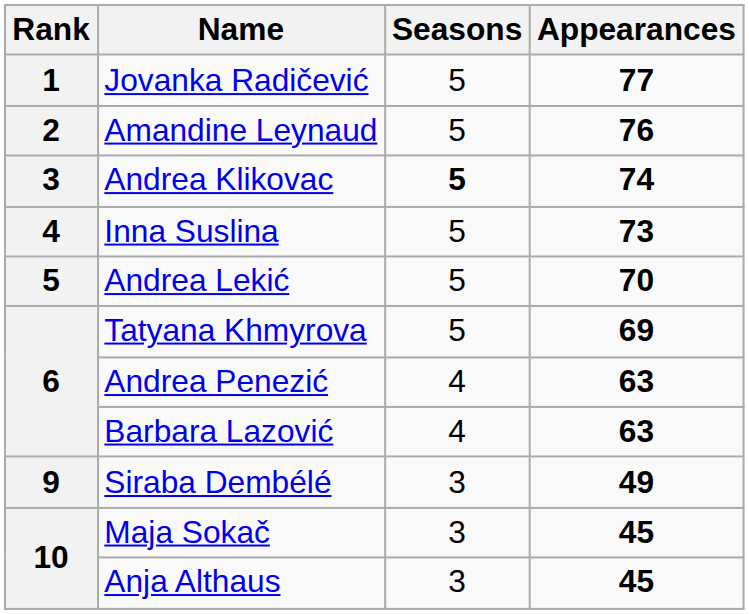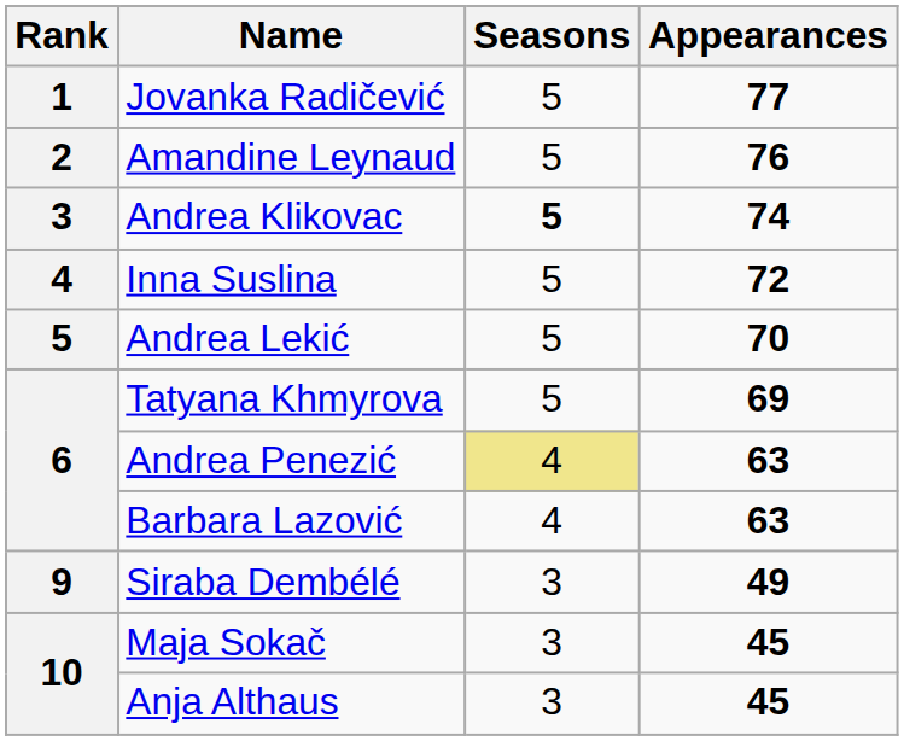Inna Suslina | Appearances: 73 -> 72
Andrea Penezić | Seasons: no background -> khaki background
